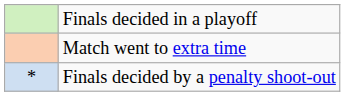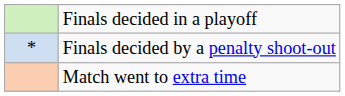rows swapped: Finals decided by a penalty shoot-out <-> Match went to extra time
